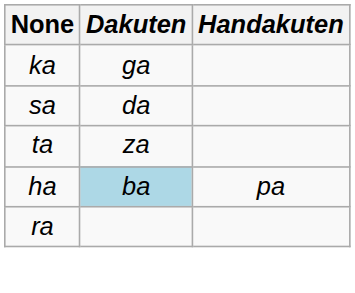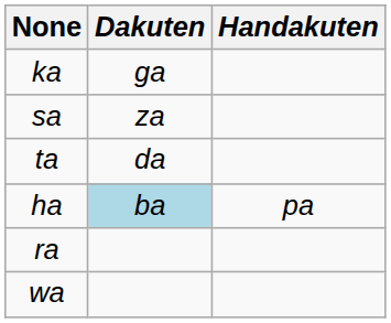sa | Dakuten: da -> za
ta | Dakuten: za -> da
+ row: wa
